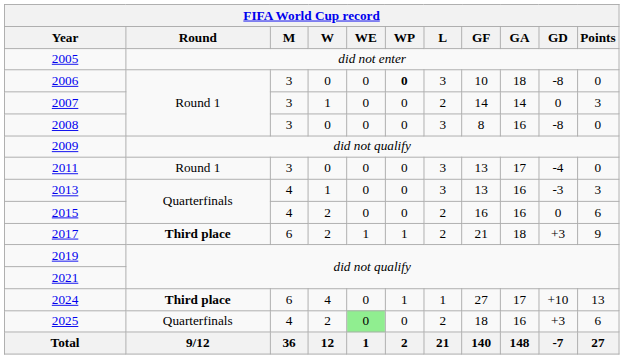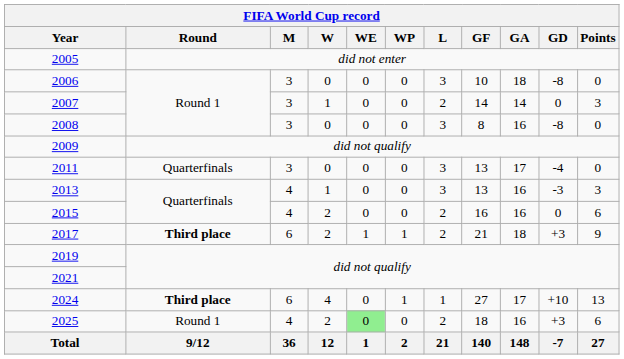2006 | WP: bold -> normal
2011 | Round: Round 1 -> Quarterfinals
2025 | Round: Quarterfinals -> Round 1
